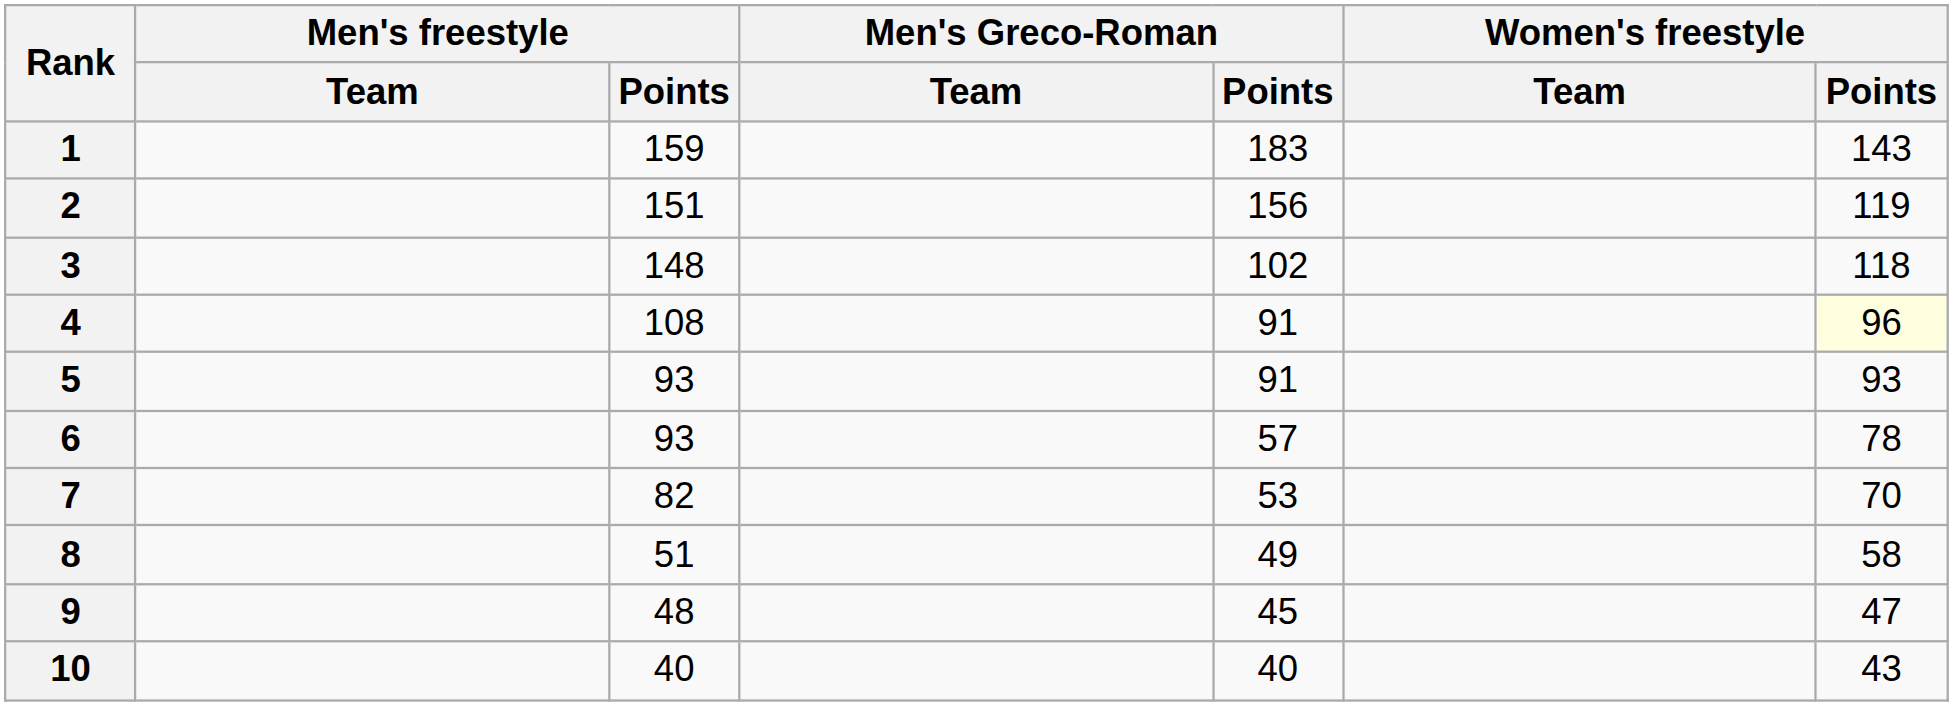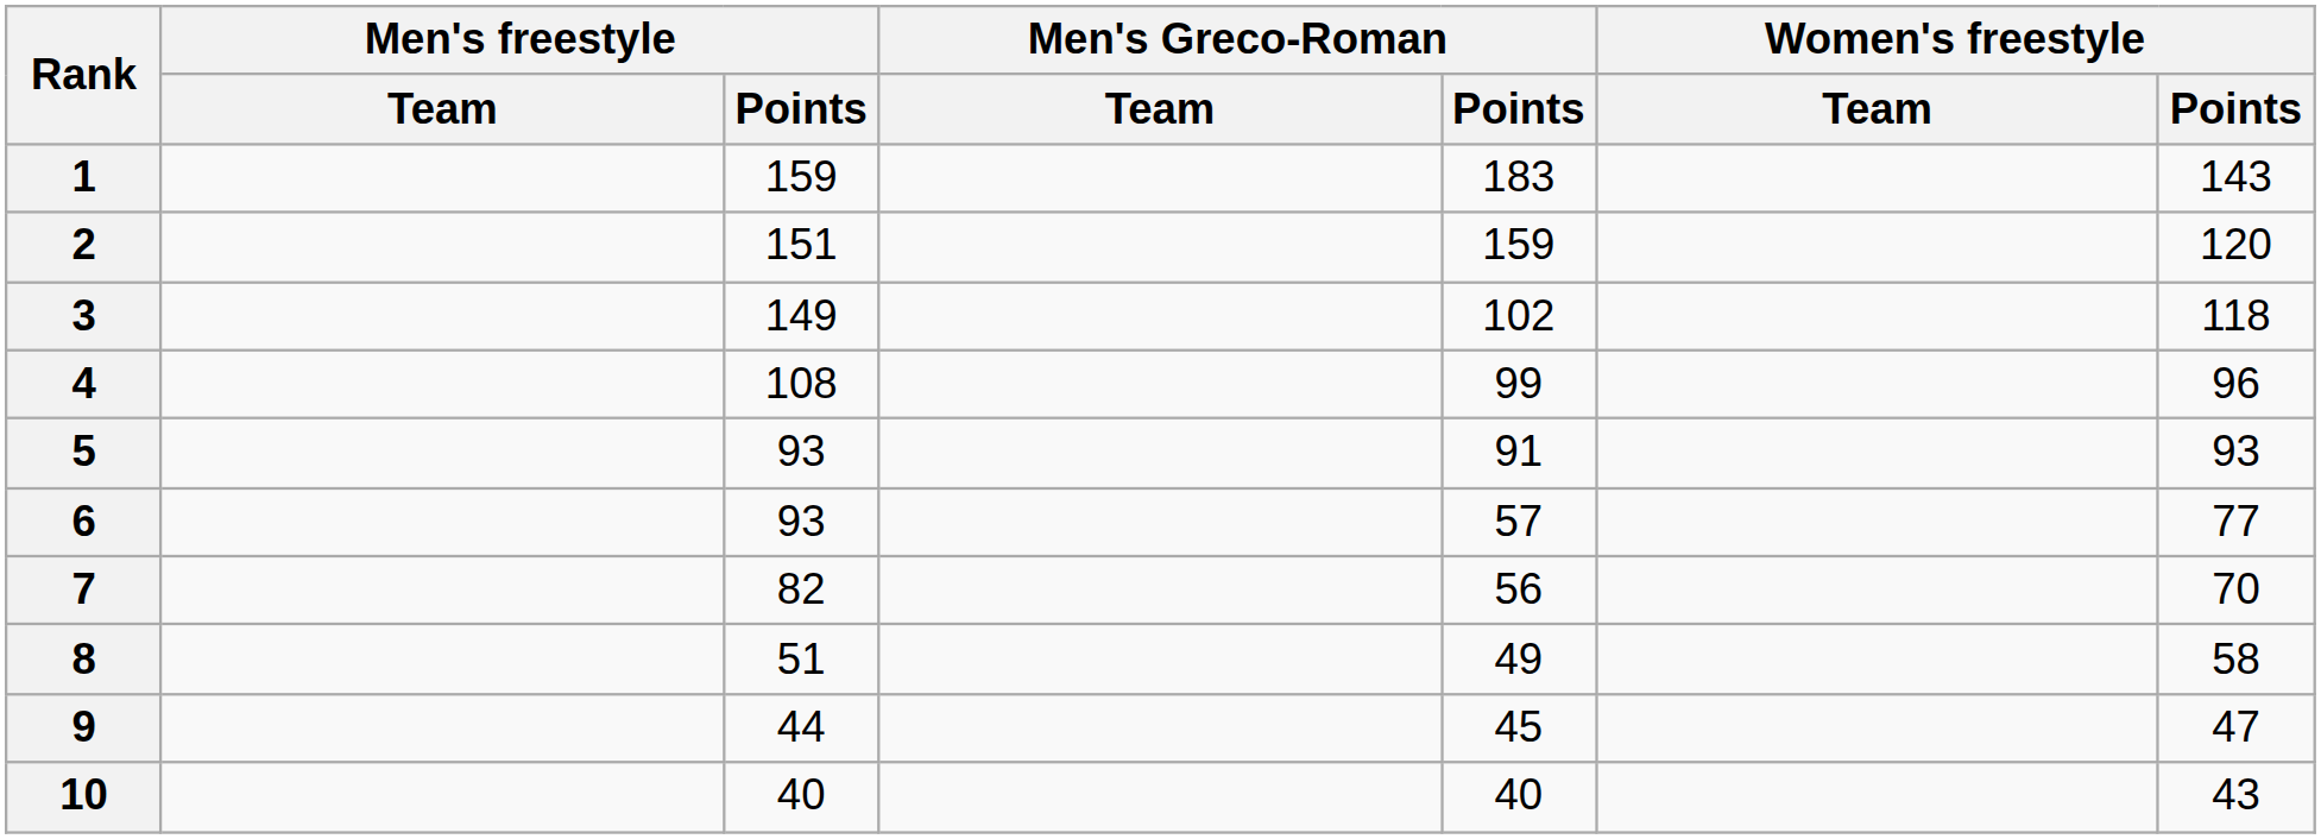2 | Men's Greco-Roman / Points: 156 -> 159
2 | Women's freestyle / Points: 119 -> 120
3 | Men's freestyle / Points: 148 -> 149
4 | Men's Greco-Roman / Points: 91 -> 99
4 | Women's freestyle / Points: lightyellow background -> no background
6 | Women's freestyle / Points: 78 -> 77
7 | Men's Greco-Roman / Points: 53 -> 56
9 | Men's freestyle / Points: 48 -> 44
